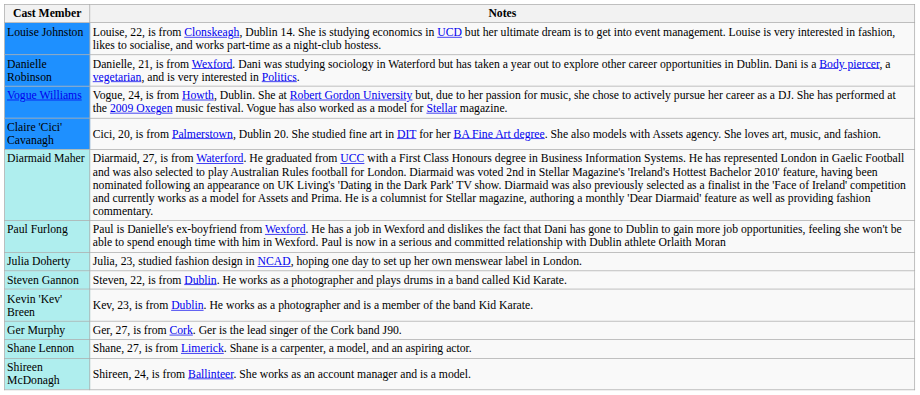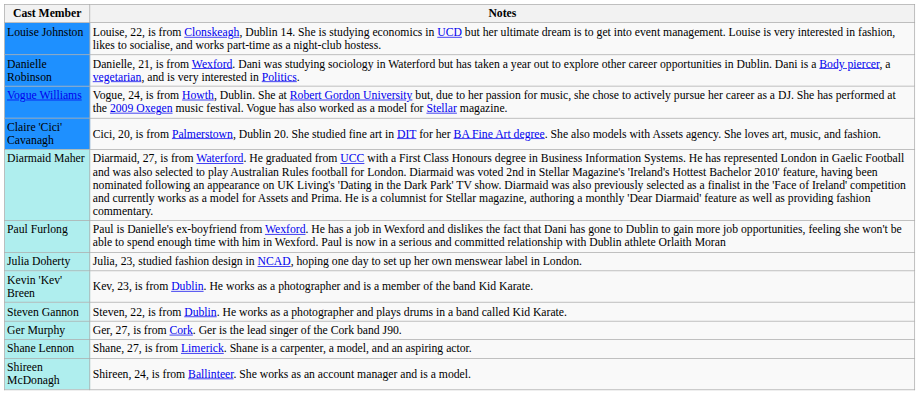rows swapped: Kevin 'Kev' Breen <-> Steven Gannon
